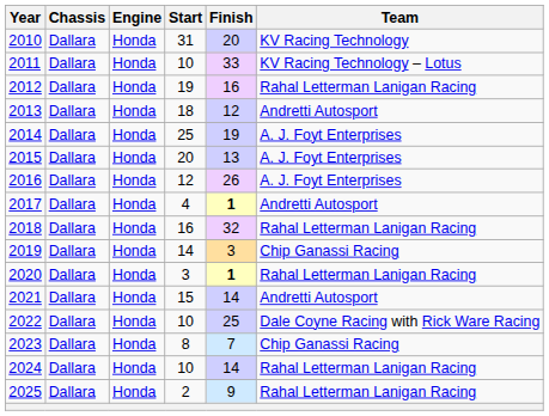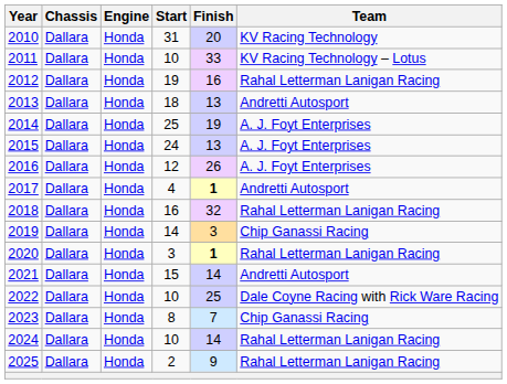2013 | Finish: 12 -> 13
2015 | Start: 20 -> 24
